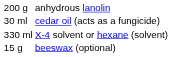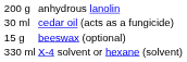rows swapped: 15 g <-> 330 ml
